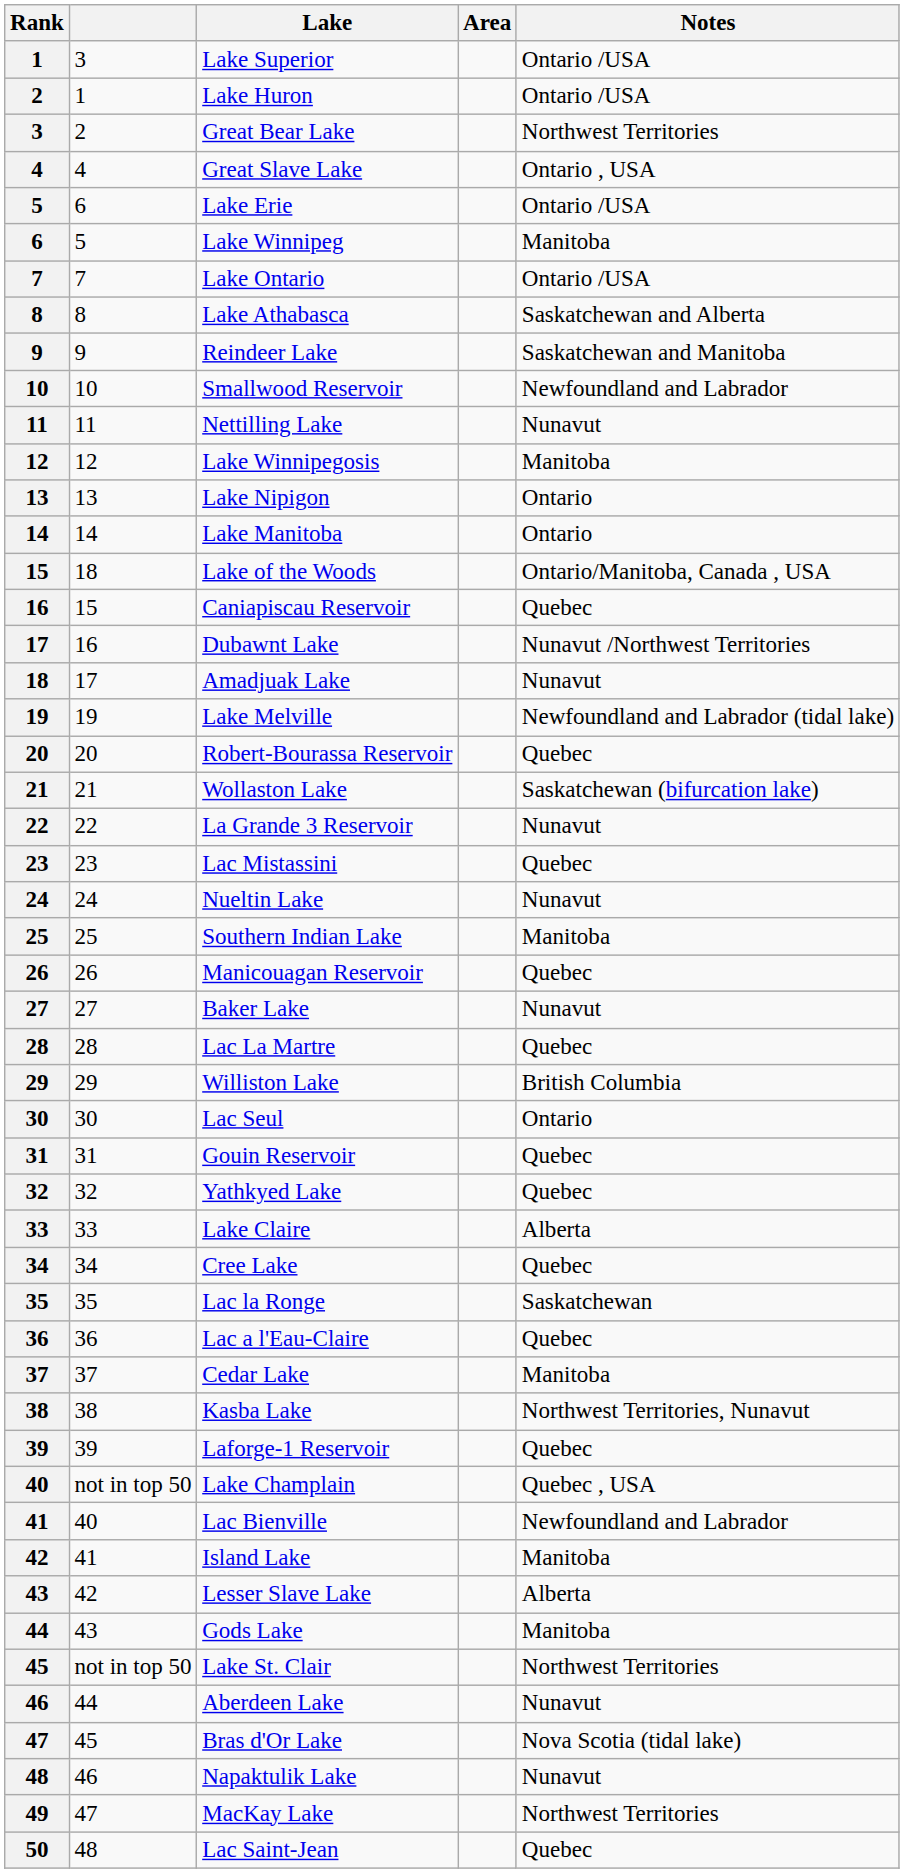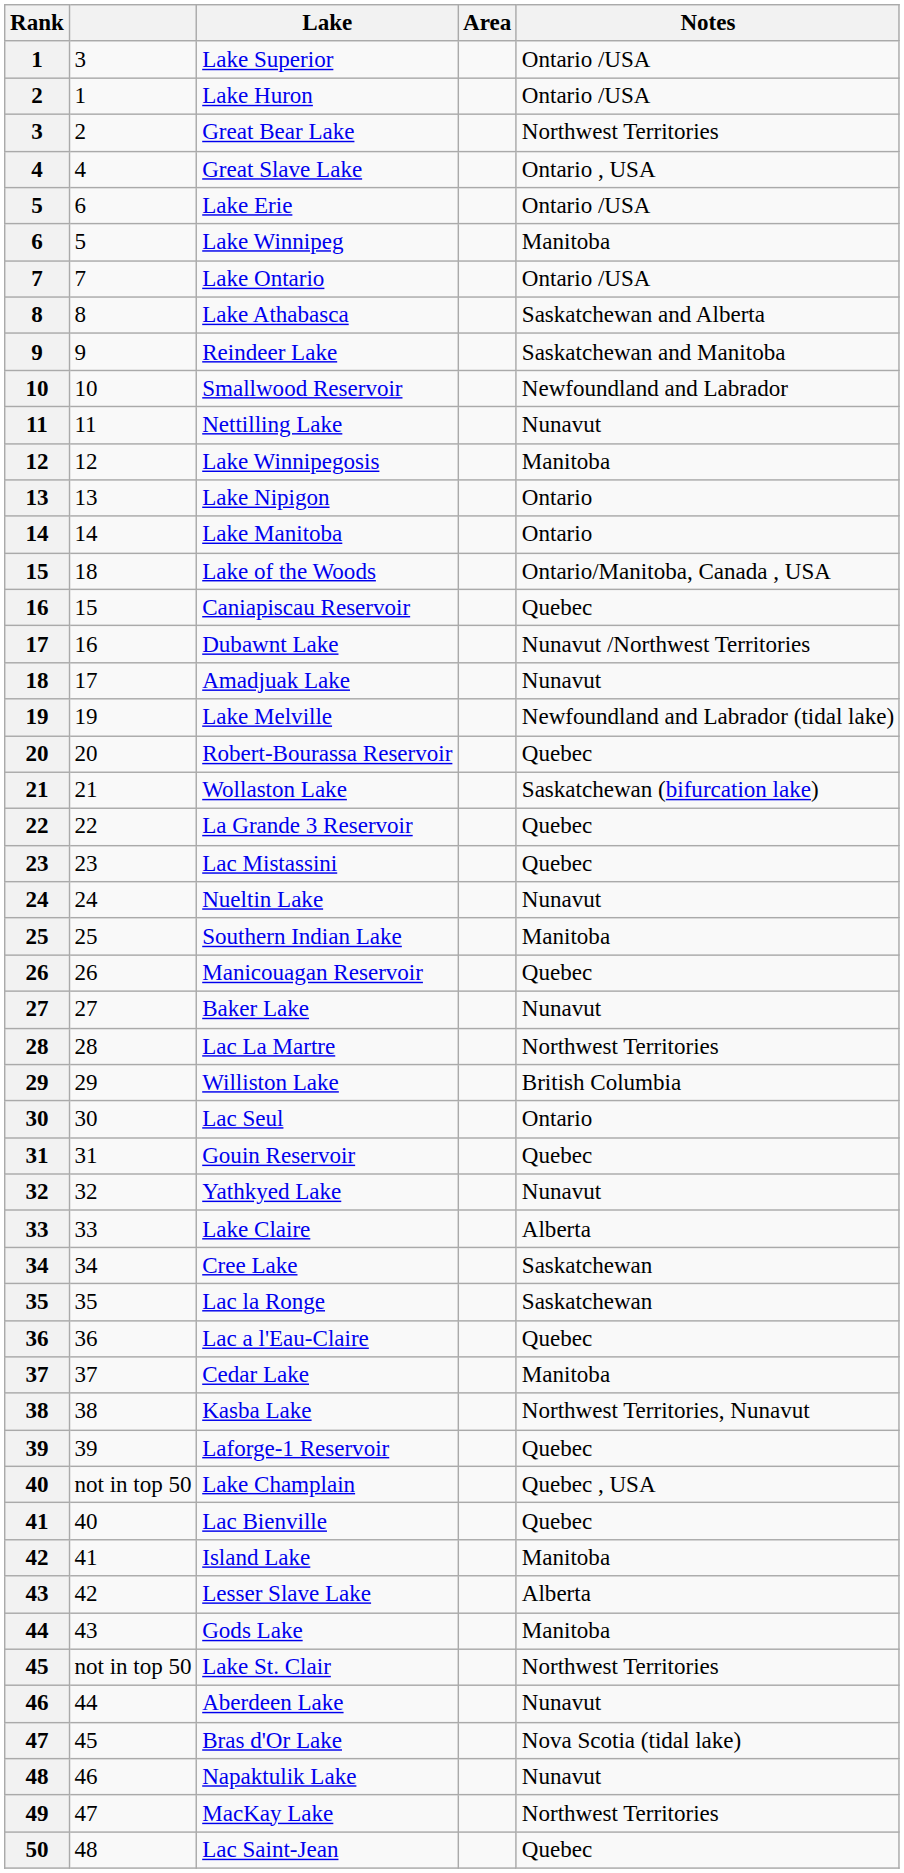La Grande 3 Reservoir | Notes: Nunavut -> Quebec
Lac La Martre | Notes: Quebec -> Northwest Territories
Yathkyed Lake | Notes: Quebec -> Nunavut
Cree Lake | Notes: Quebec -> Saskatchewan
Lac Bienville | Notes: Newfoundland and Labrador -> Quebec
